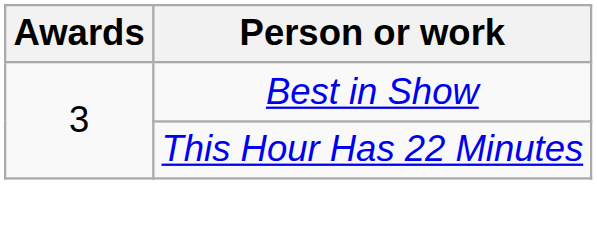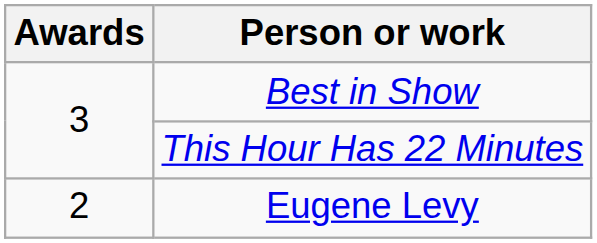+ row: 2 | Eugene Levy
